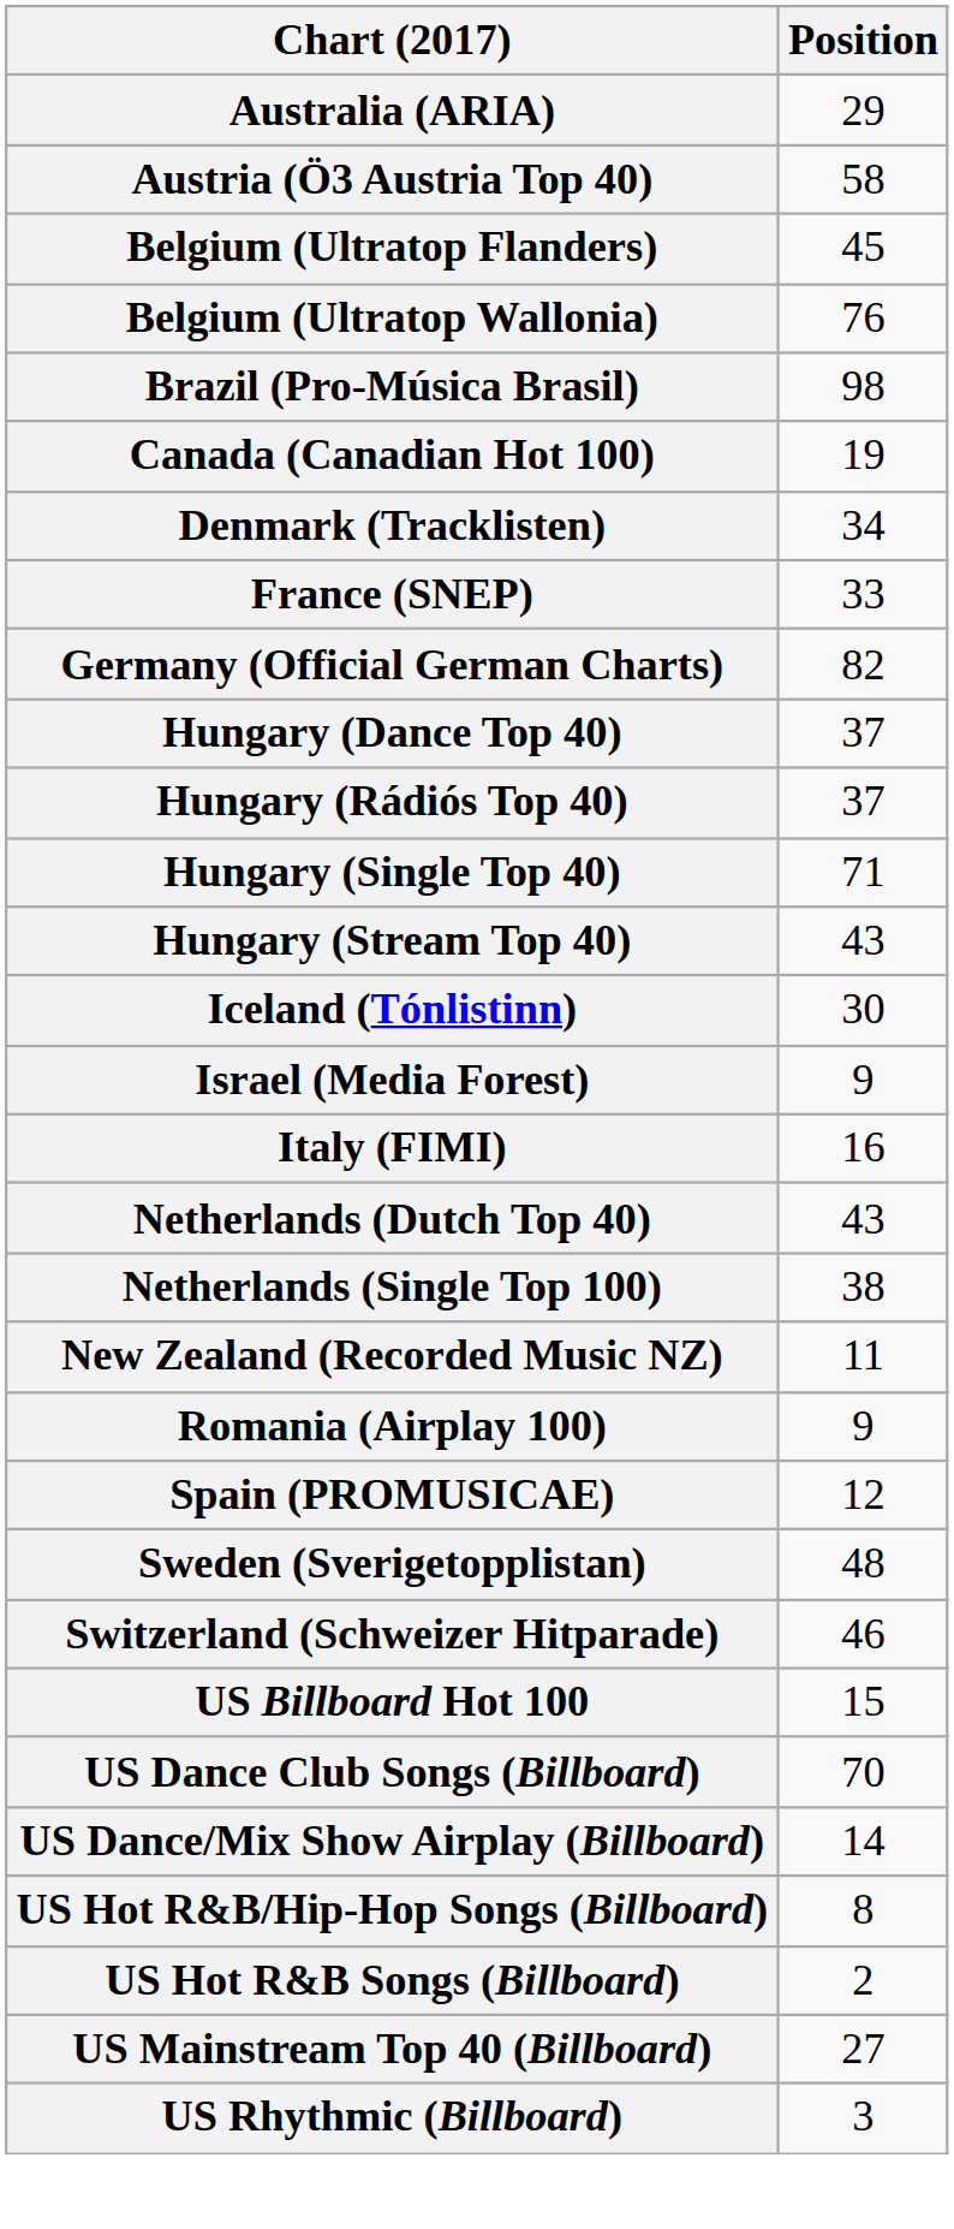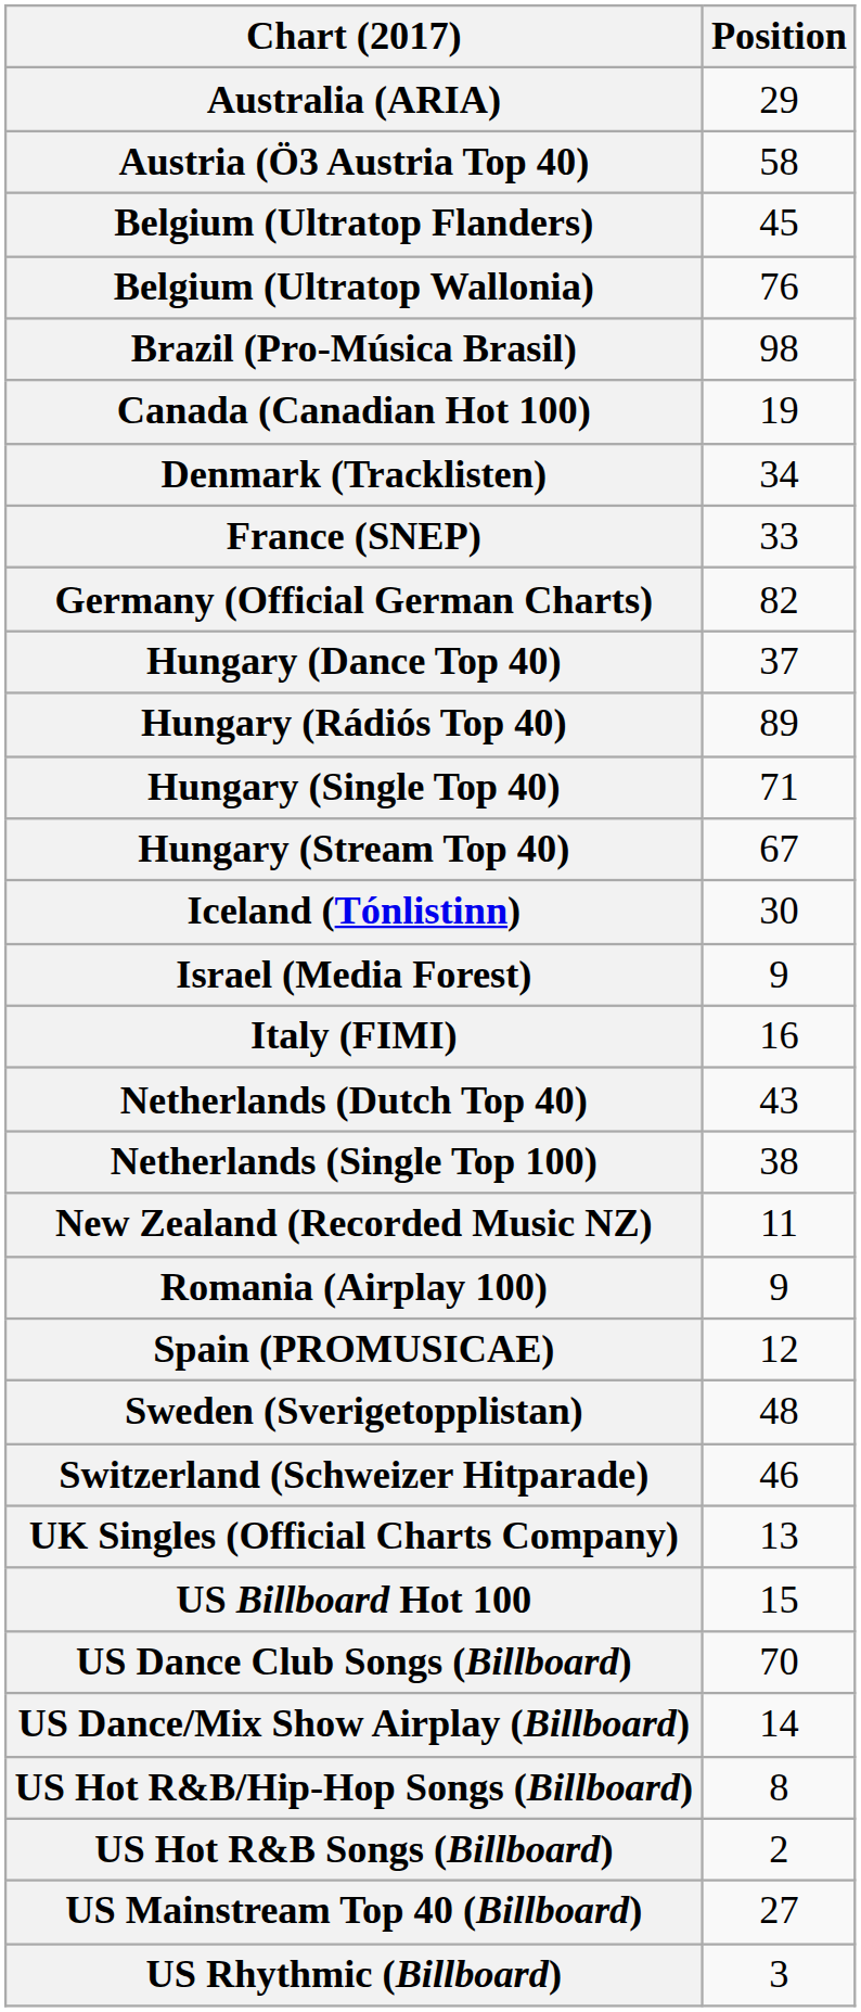Hungary (Rádiós Top 40) | Position: 37 -> 89
Hungary (Stream Top 40) | Position: 43 -> 67
+ row: UK Singles (Official Charts Company) | 13
